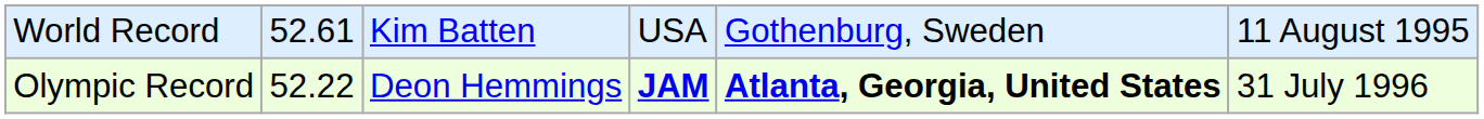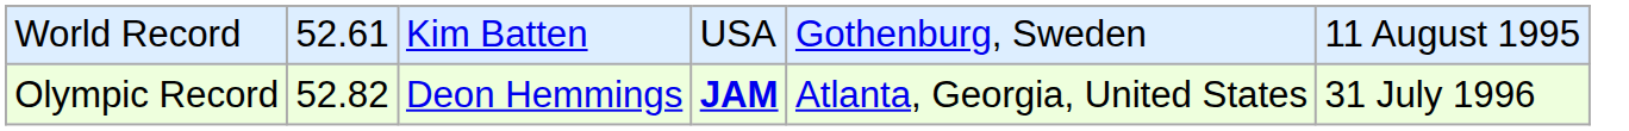Olympic Record | column 2: 52.22 -> 52.82
Olympic Record | column 5: bold -> normal
